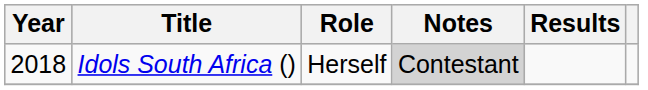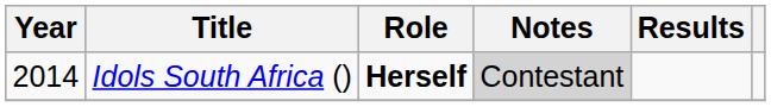Idols South Africa () | Year: 2018 -> 2014
Idols South Africa () | Role: normal -> bold
